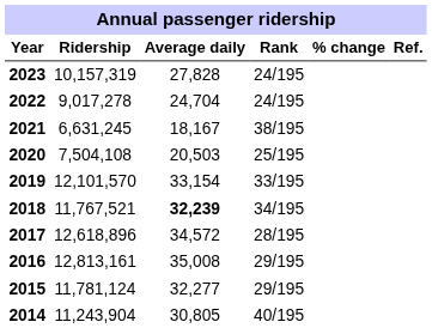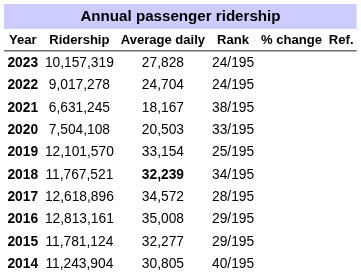2020 | Rank: 25/195 -> 33/195
2019 | Rank: 33/195 -> 25/195
